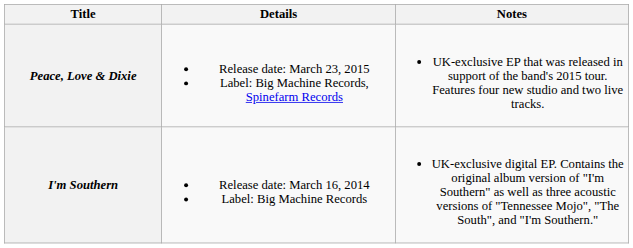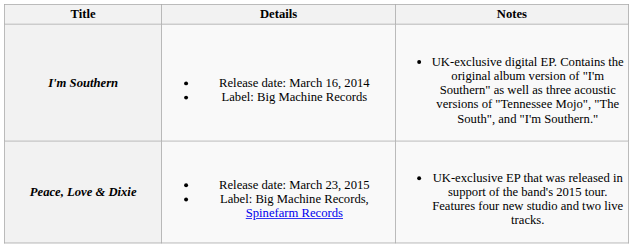rows swapped: I'm Southern <-> Peace, Love & Dixie
